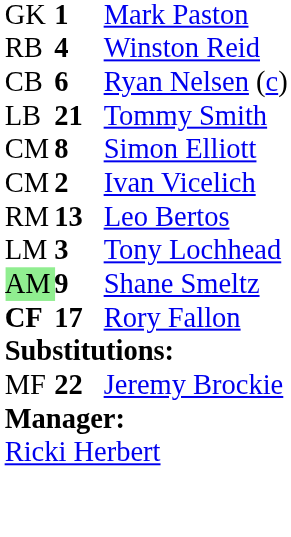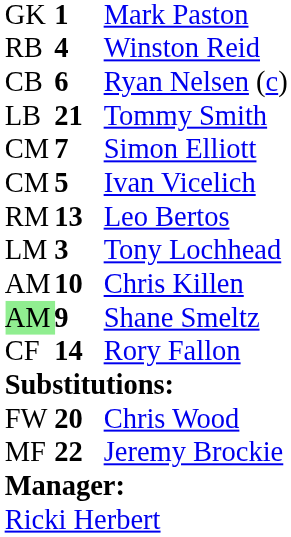Simon Elliott | column 2: 8 -> 7
Ivan Vicelich | column 2: 2 -> 5
+ row: AM | 10 | Chris Killen
Rory Fallon | column 1: bold -> normal
Rory Fallon | column 2: 17 -> 14
+ row: FW | 20 | Chris Wood
